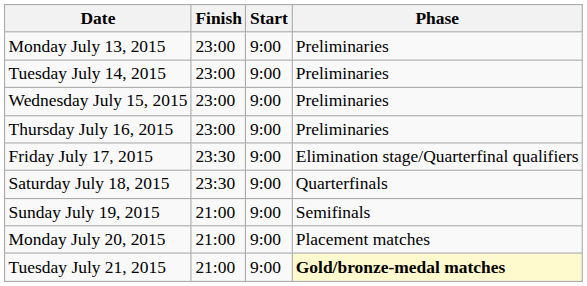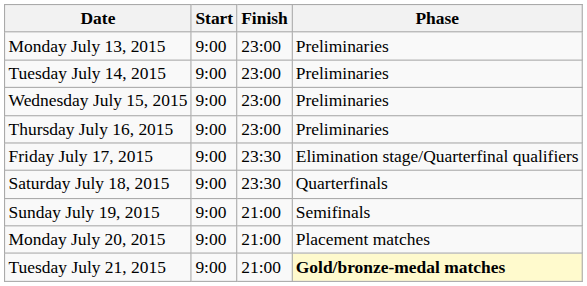columns swapped: Start <-> Finish
